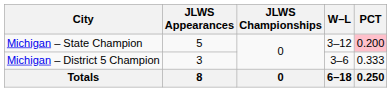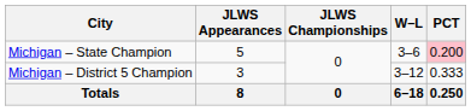Michigan – State Champion | W–L: 3–12 -> 3–6
Michigan – District 5 Champion | W–L: 3–6 -> 3–12
